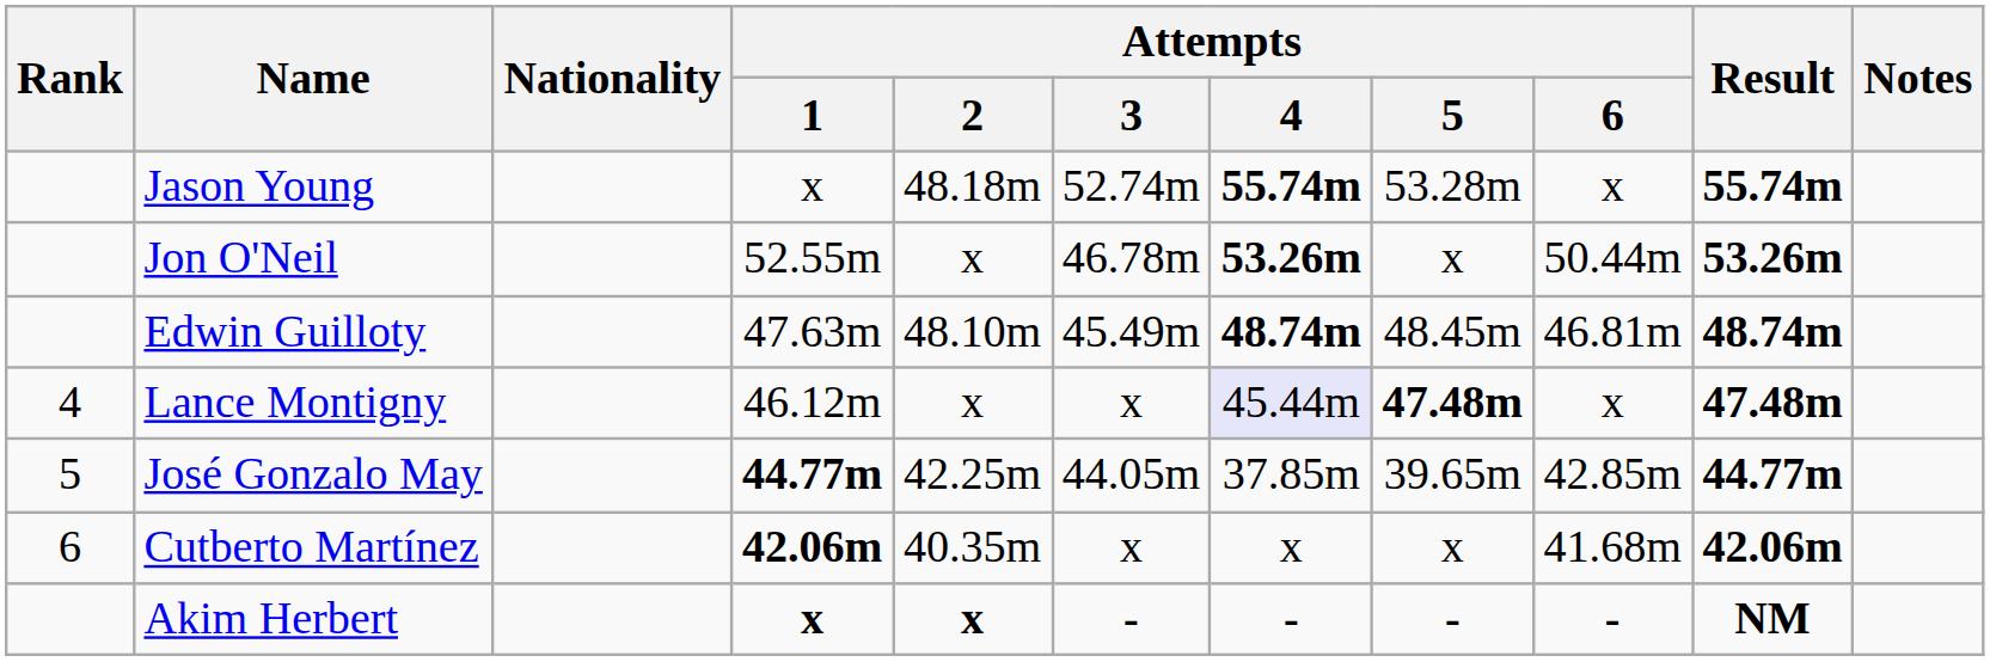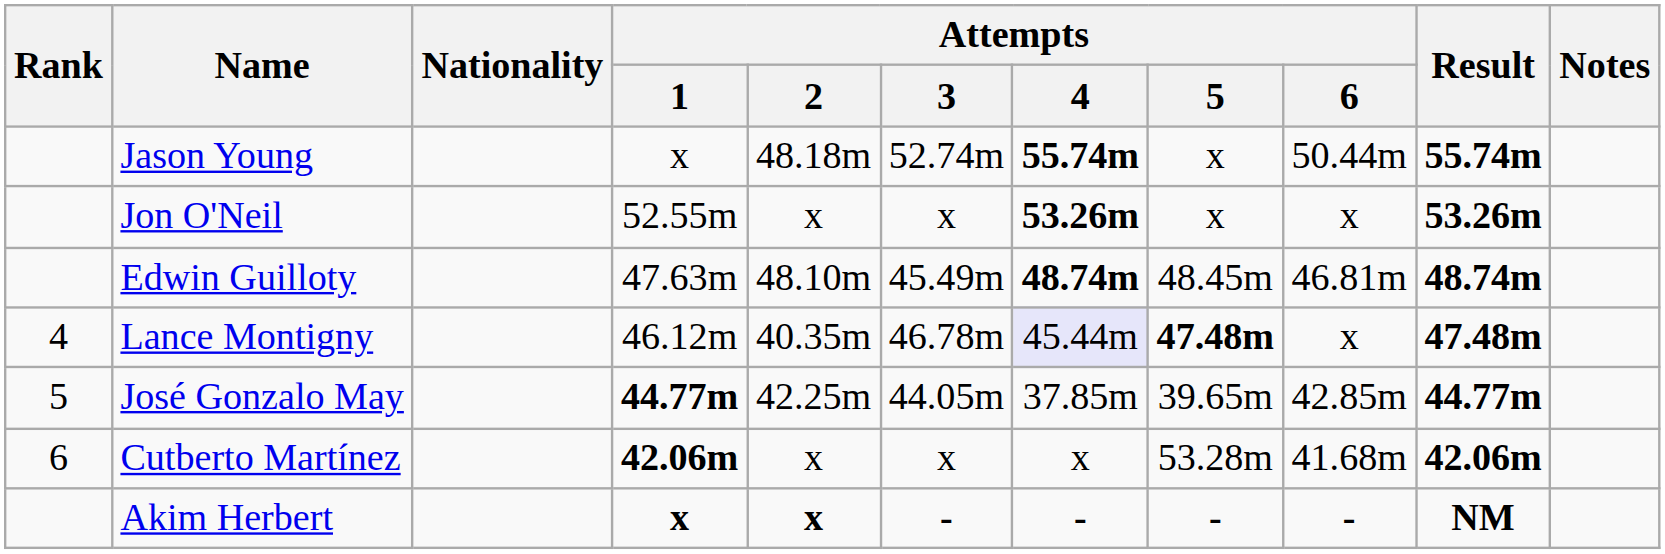Jason Young | Attempts / 5: 53.28m -> x
Jason Young | Attempts / 6: x -> 50.44m
Jon O'Neil | Attempts / 3: 46.78m -> x
Jon O'Neil | Attempts / 6: 50.44m -> x
Lance Montigny | Attempts / 2: x -> 40.35m
Lance Montigny | Attempts / 3: x -> 46.78m
Cutberto Martínez | Attempts / 2: 40.35m -> x
Cutberto Martínez | Attempts / 5: x -> 53.28m
